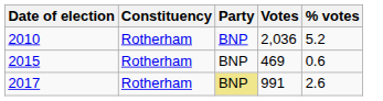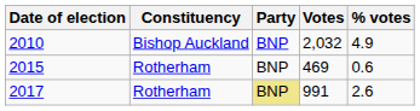2010 | Constituency: Rotherham -> Bishop Auckland
2010 | Votes: 2,036 -> 2,032
2010 | % votes: 5.2 -> 4.9
